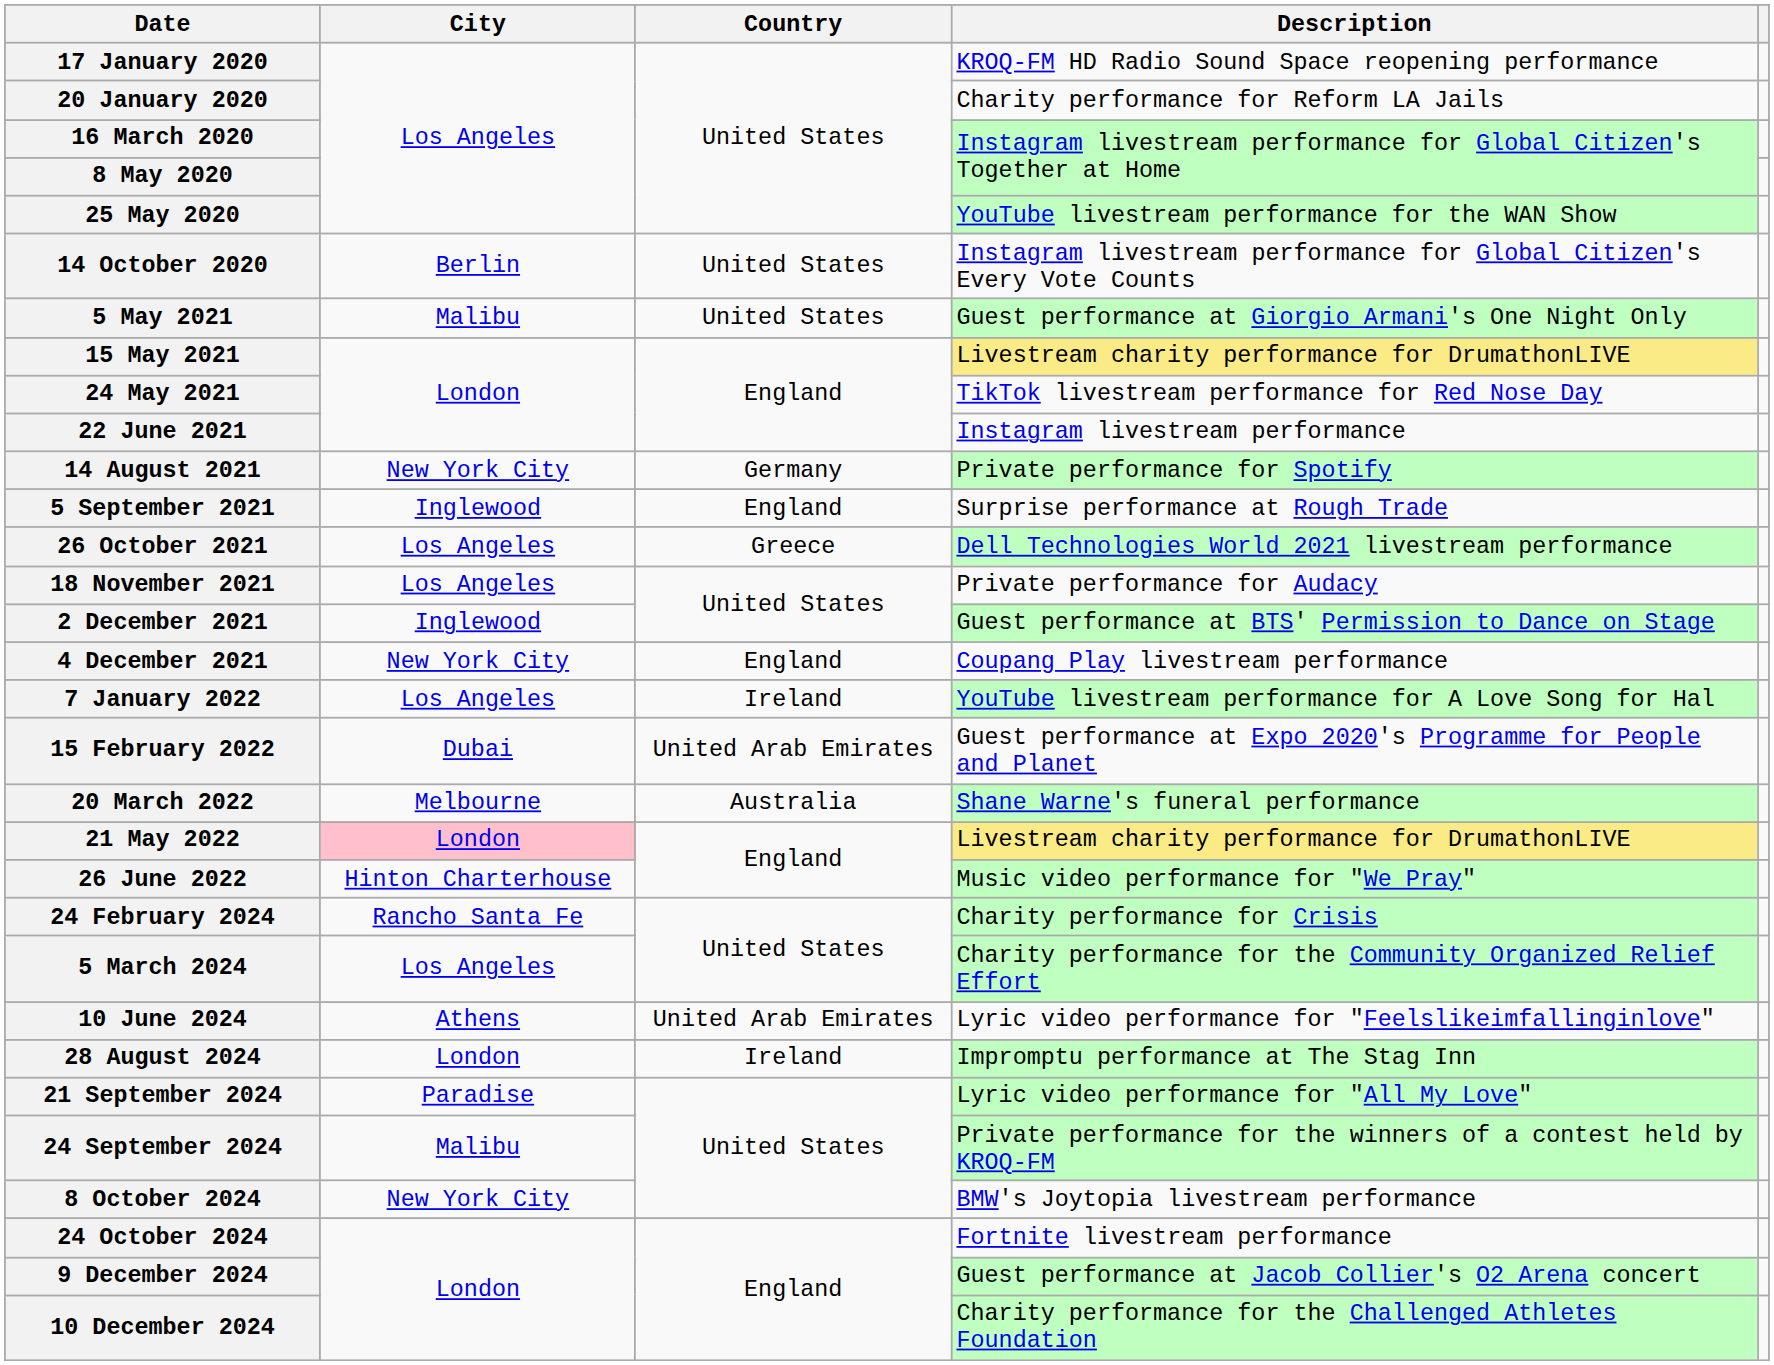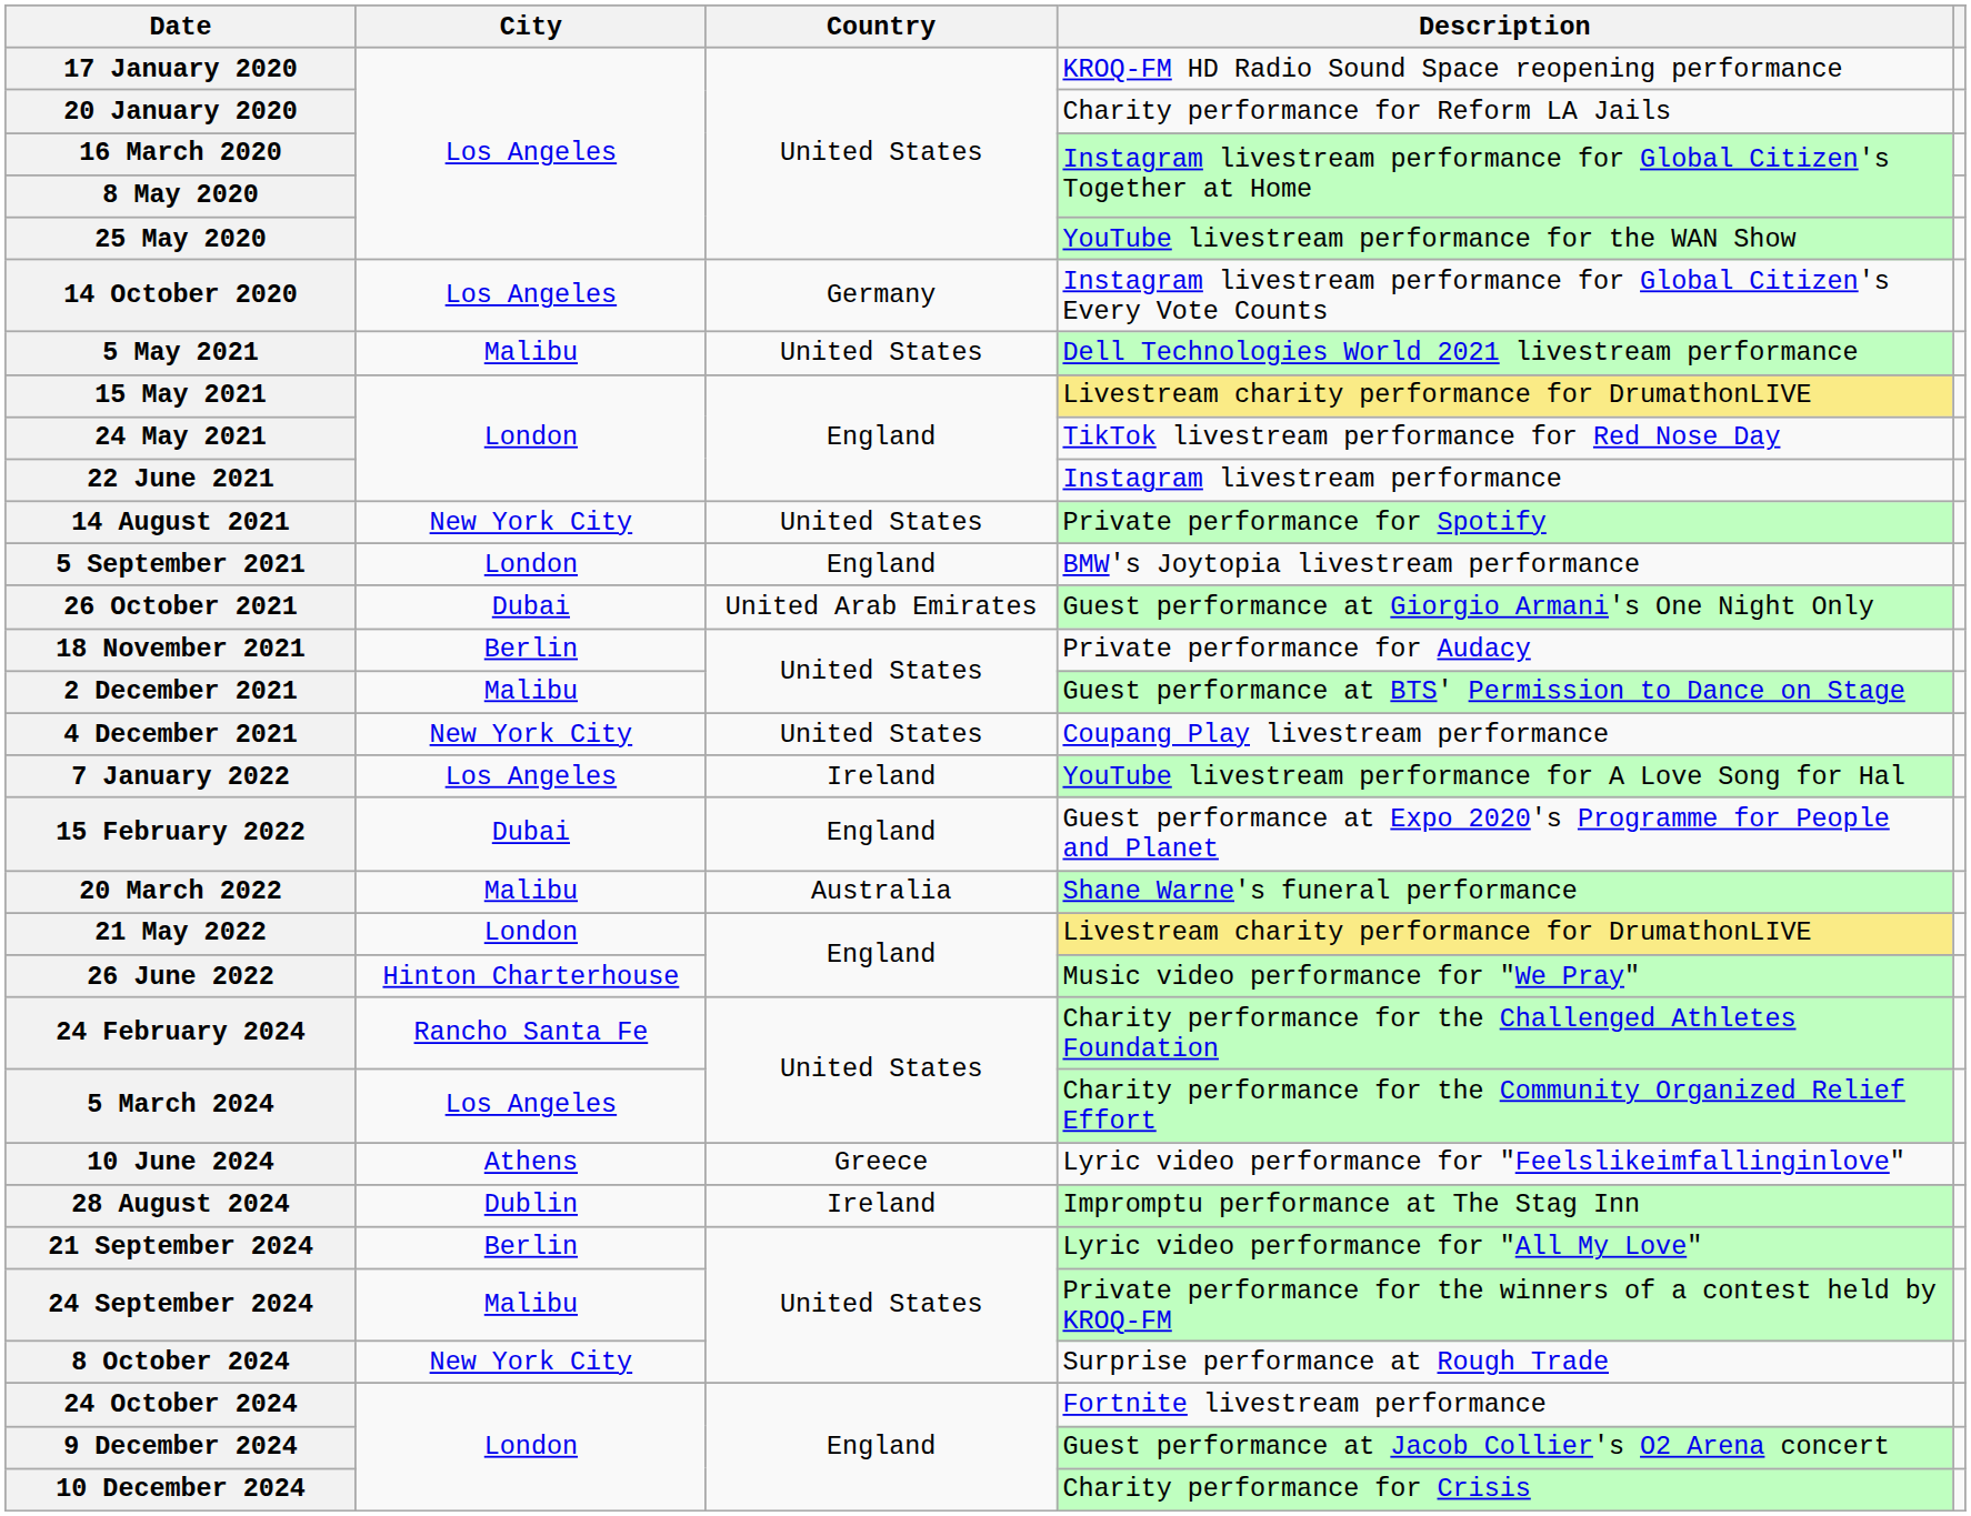14 October 2020 | City: Berlin -> Los Angeles
14 October 2020 | Country: United States -> Germany
5 May 2021 | Description: Guest performance at Giorgio Armani's One Night Only -> Dell Technologies World 2021 livestream performance
14 August 2021 | Country: Germany -> United States
5 September 2021 | City: Inglewood -> London
5 September 2021 | Description: Surprise performance at Rough Trade -> BMW's Joytopia livestream performance
26 October 2021 | City: Los Angeles -> Dubai
26 October 2021 | Country: Greece -> United Arab Emirates
26 October 2021 | Description: Dell Technologies World 2021 livestream performance -> Guest performance at Giorgio Armani's One Night Only
18 November 2021 | City: Los Angeles -> Berlin
2 December 2021 | City: Inglewood -> Malibu
4 December 2021 | Country: England -> United States
15 February 2022 | Country: United Arab Emirates -> England
20 March 2022 | City: Melbourne -> Malibu
21 May 2022 | City: pink background -> no background
24 February 2024 | Description: Charity performance for Crisis -> Charity performance for the Challenged Athletes Foundation
10 June 2024 | Country: United Arab Emirates -> Greece
28 August 2024 | City: London -> Dublin
21 September 2024 | City: Paradise -> Berlin
8 October 2024 | Description: BMW's Joytopia livestream performance -> Surprise performance at Rough Trade
10 December 2024 | Description: Charity performance for the Challenged Athletes Foundation -> Charity performance for Crisis
